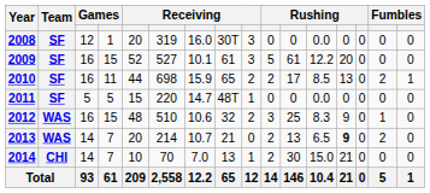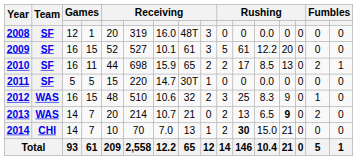2008 | column 8: 30T -> 48T
2011 | column 8: 48T -> 30T
2014 | column 11: normal -> bold
